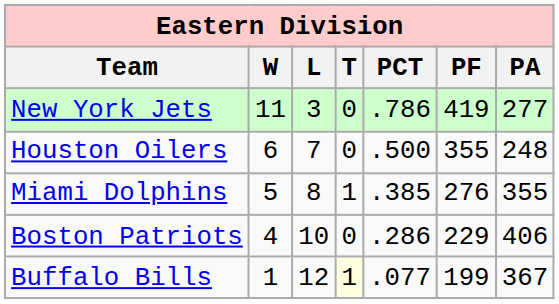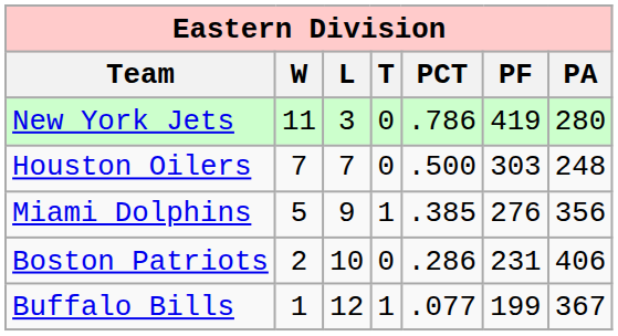New York Jets | PA: 277 -> 280
Houston Oilers | W: 6 -> 7
Houston Oilers | PF: 355 -> 303
Miami Dolphins | L: 8 -> 9
Miami Dolphins | PA: 355 -> 356
Boston Patriots | W: 4 -> 2
Boston Patriots | PF: 229 -> 231
Buffalo Bills | T: lightyellow background -> no background
